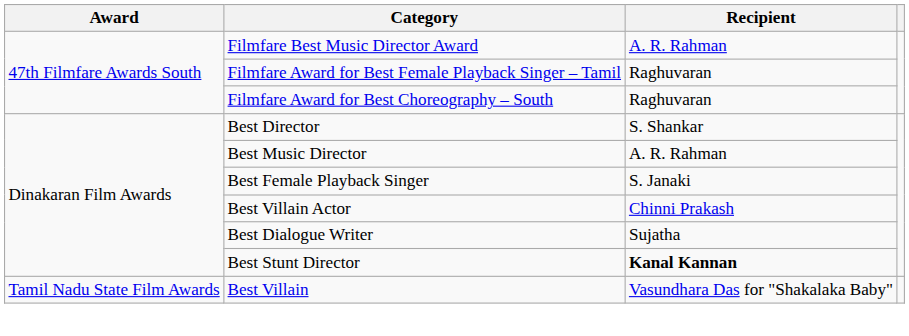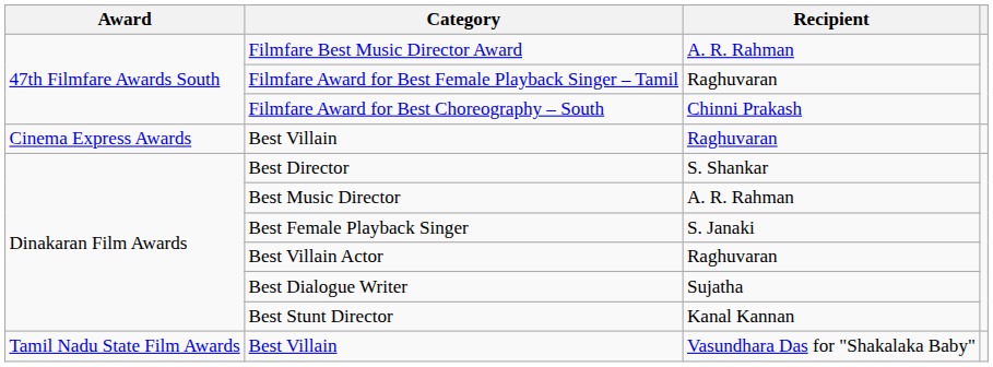Filmfare Award for Best Choreography – South | Recipient: Raghuvaran -> Chinni Prakash
+ row: Cinema Express Awards | Best Villain | Raghuvaran
Best Villain Actor | Recipient: Chinni Prakash -> Raghuvaran
Best Stunt Director | Recipient: bold -> normal
